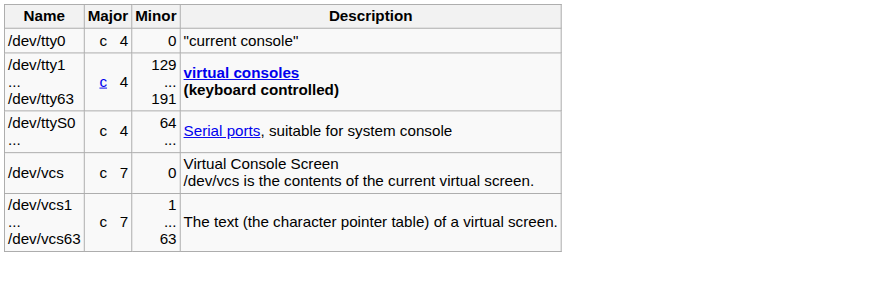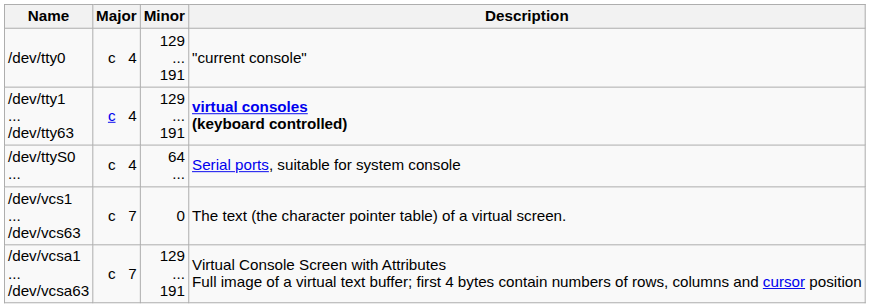/dev/tty0 | Minor: 0 -> 129 ... 191
- row: /dev/vcs | c 7 | 0 | Virtual Console Screen /dev/vcs is the contents of the current virtual screen.
/dev/vcs1 ... /dev/vcs63 | Minor: 1 ... 63 -> 0
+ row: /dev/vcsa1 ... /dev/vcsa63 | c 7 | 129 ... 191 | Virtual Console Screen with Attributes Full image of a virtual text buffer; first 4 bytes contain numbers of rows, columns and cursor position
